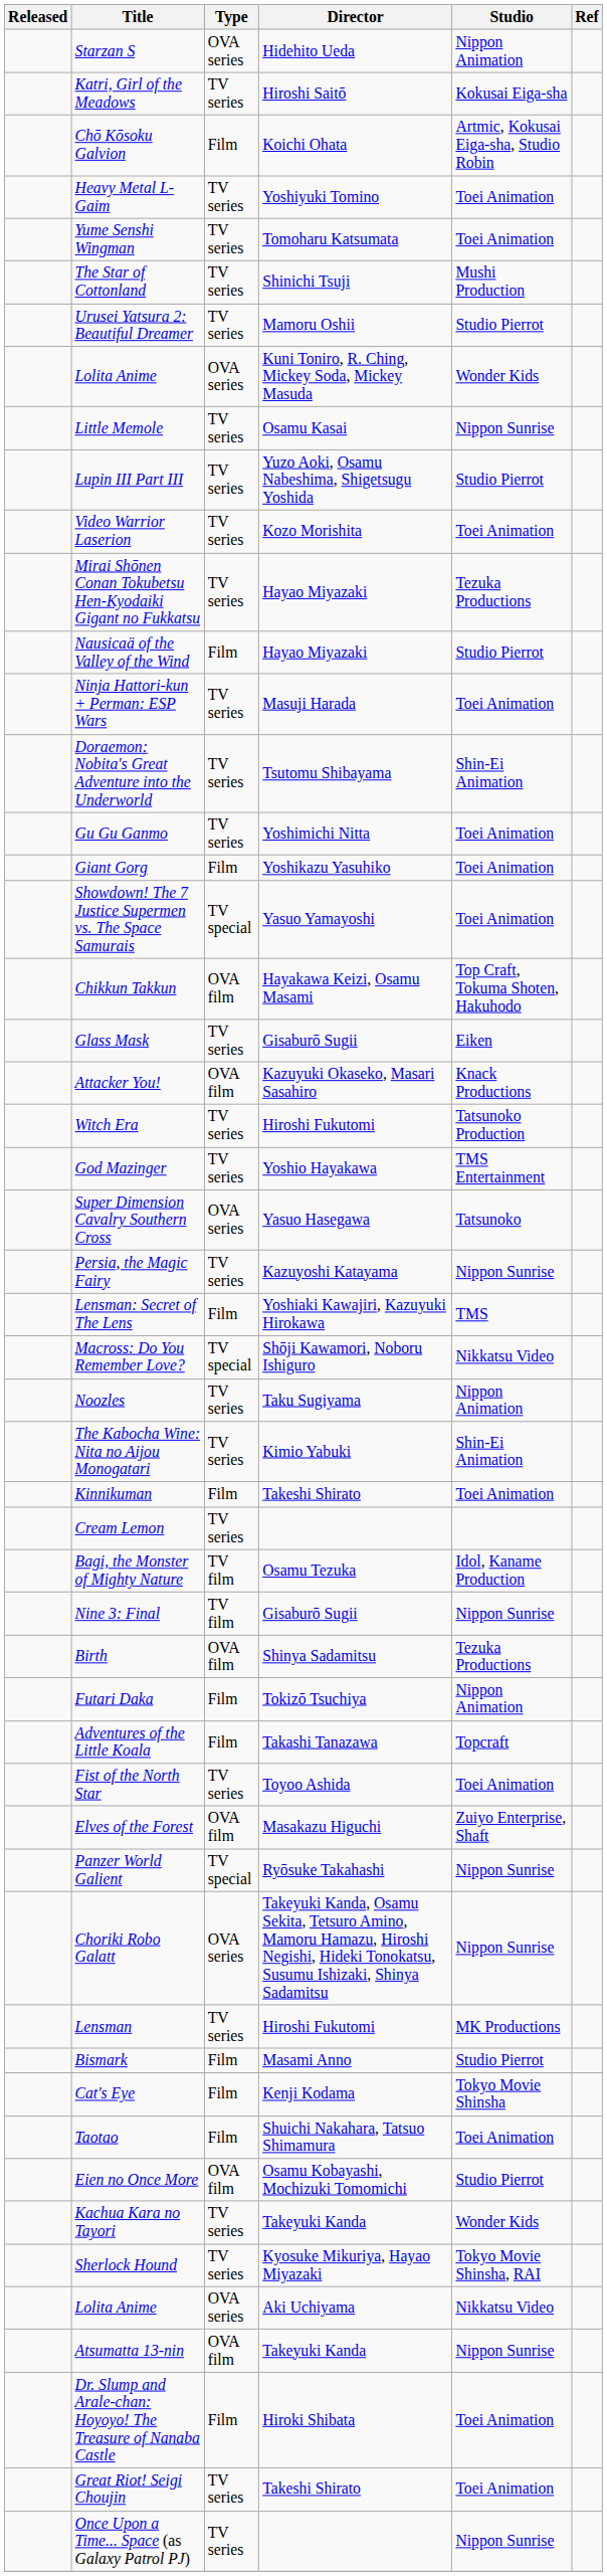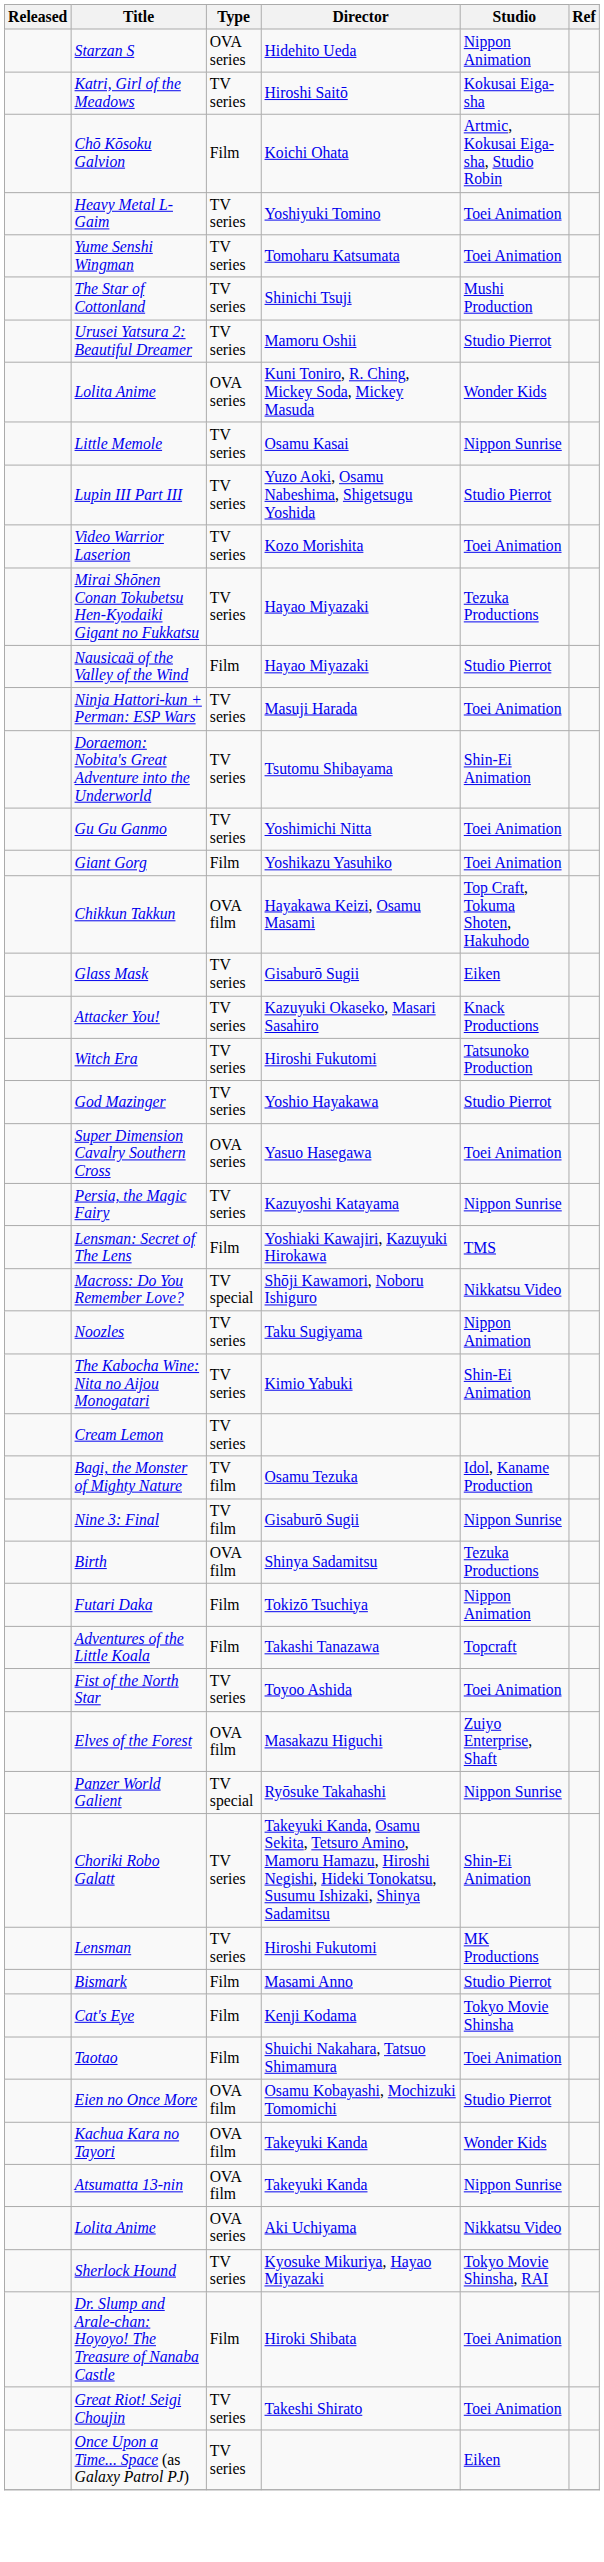- row: Showdown! The 7 Justice Supermen vs. The Space Samurais | TV special | Yasuo Yamayoshi | Toei Animation
Attacker You! | Type: OVA film -> TV series
God Mazinger | Studio: TMS Entertainment -> Studio Pierrot
Super Dimension Cavalry Southern Cross | Studio: Tatsunoko -> Toei Animation
- row: Kinnikuman | Film | Takeshi Shirato | Toei Animation
Choriki Robo Galatt | Type: OVA series -> TV series
Choriki Robo Galatt | Studio: Nippon Sunrise -> Shin-Ei Animation
Kachua Kara no Tayori | Type: TV series -> OVA film
rows swapped: Sherlock Hound <-> Atsumatta 13-nin
Once Upon a Time... Space (as Galaxy Patrol PJ) | Studio: Nippon Sunrise -> Eiken
